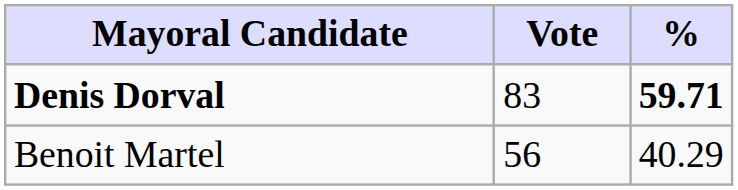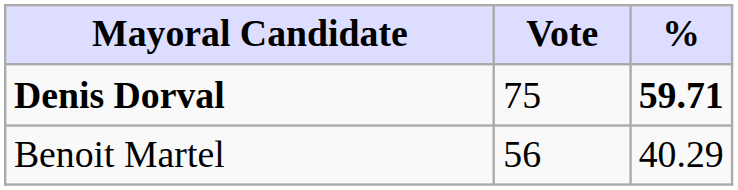Denis Dorval | Vote: 83 -> 75
